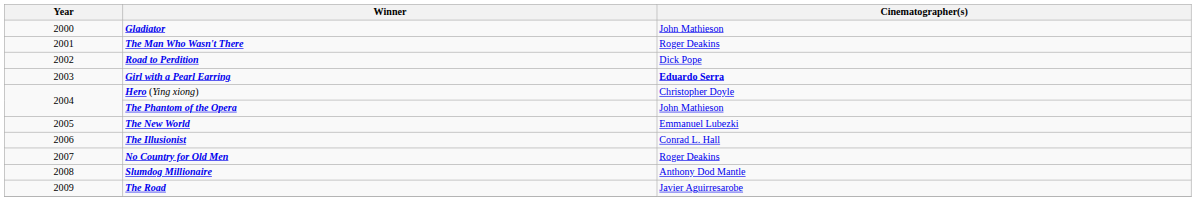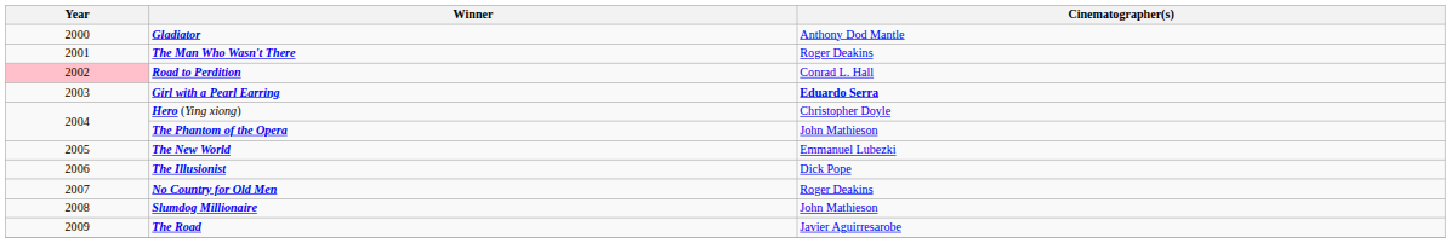Gladiator | Cinematographer(s): John Mathieson -> Anthony Dod Mantle
Road to Perdition | Year: no background -> pink background
Road to Perdition | Cinematographer(s): Dick Pope -> Conrad L. Hall
The Illusionist | Cinematographer(s): Conrad L. Hall -> Dick Pope
Slumdog Millionaire | Cinematographer(s): Anthony Dod Mantle -> John Mathieson
